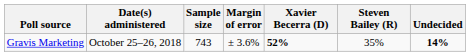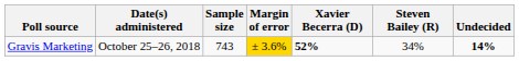Gravis Marketing | Margin of error: no background -> gold background
Gravis Marketing | Steven Bailey (R): 35% -> 34%
